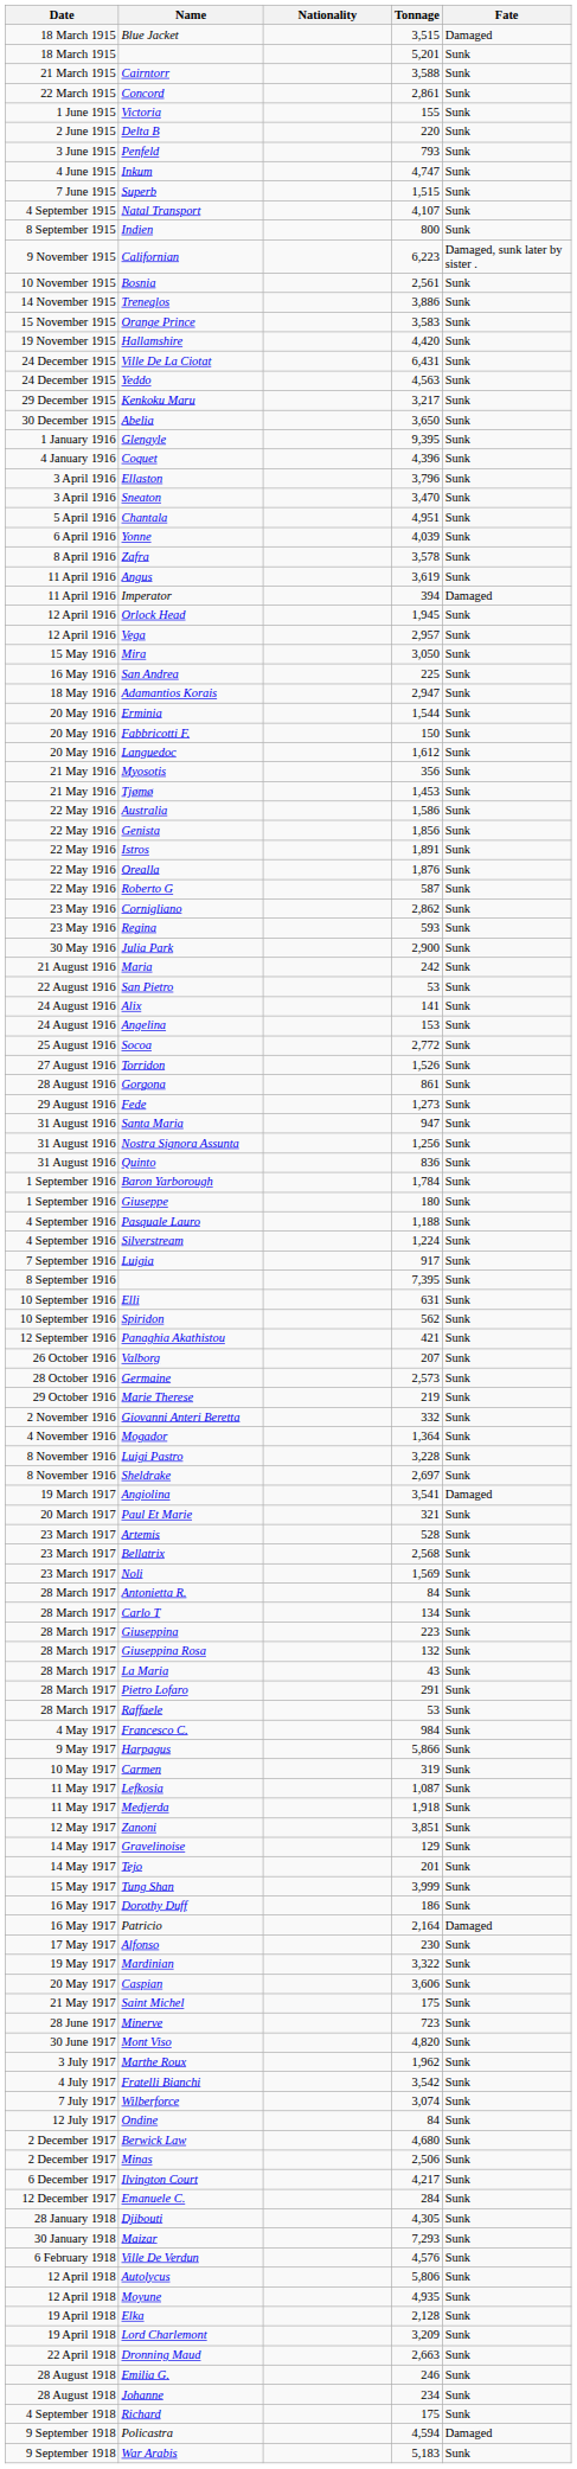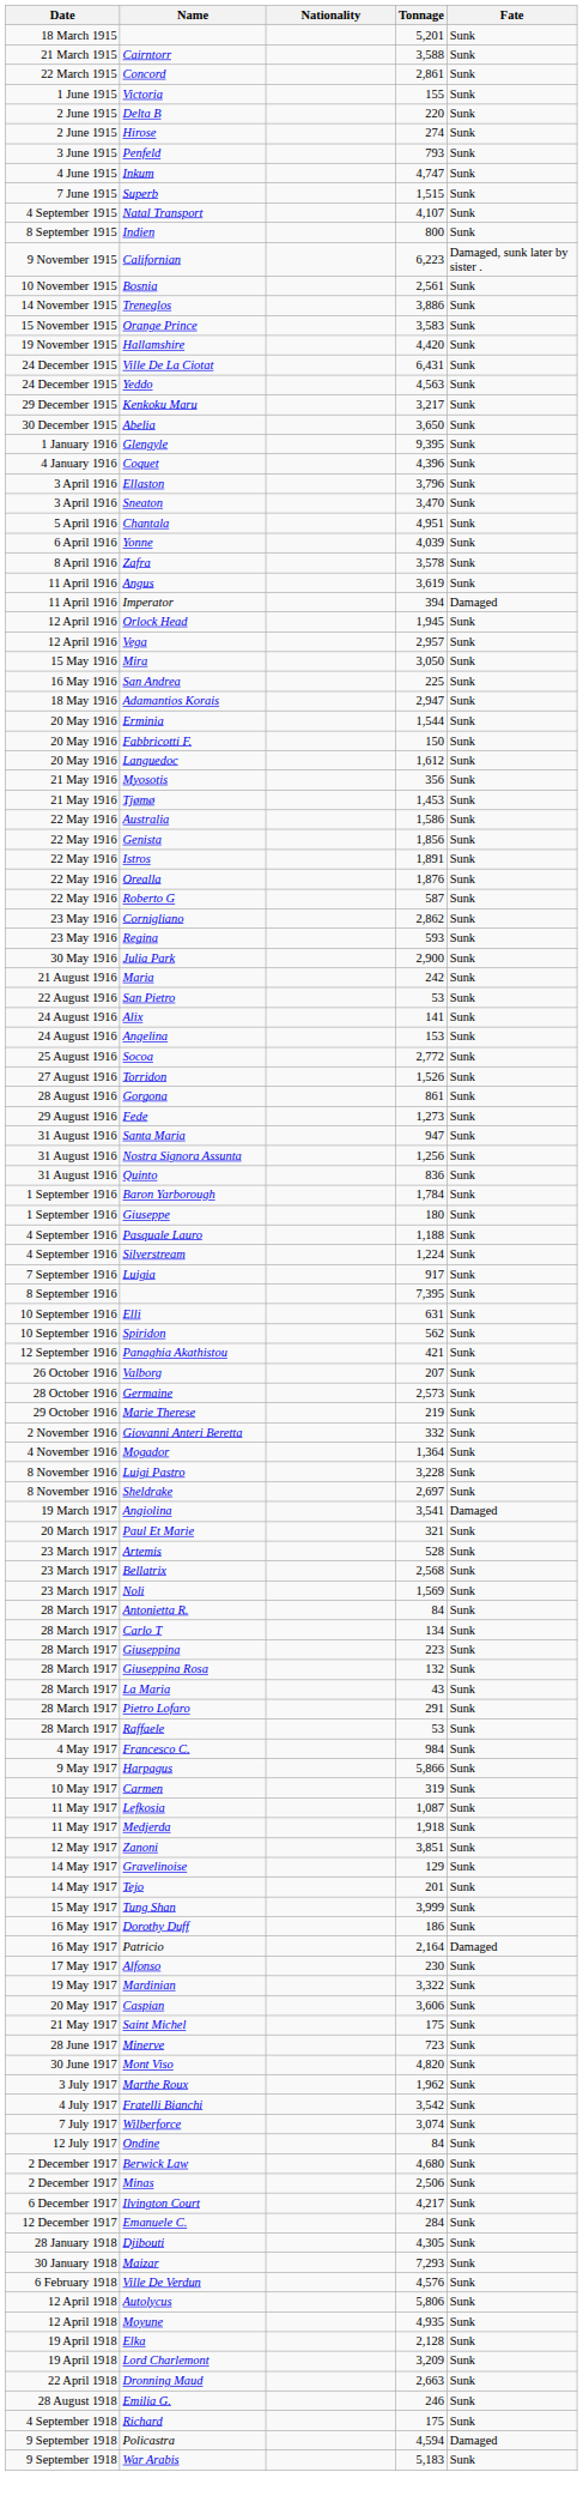- row: 18 March 1915 | Blue Jacket | 3,515 | Damaged
+ row: 2 June 1915 | Hirose | 274 | Sunk
- row: 28 August 1918 | Johanne | 234 | Sunk
